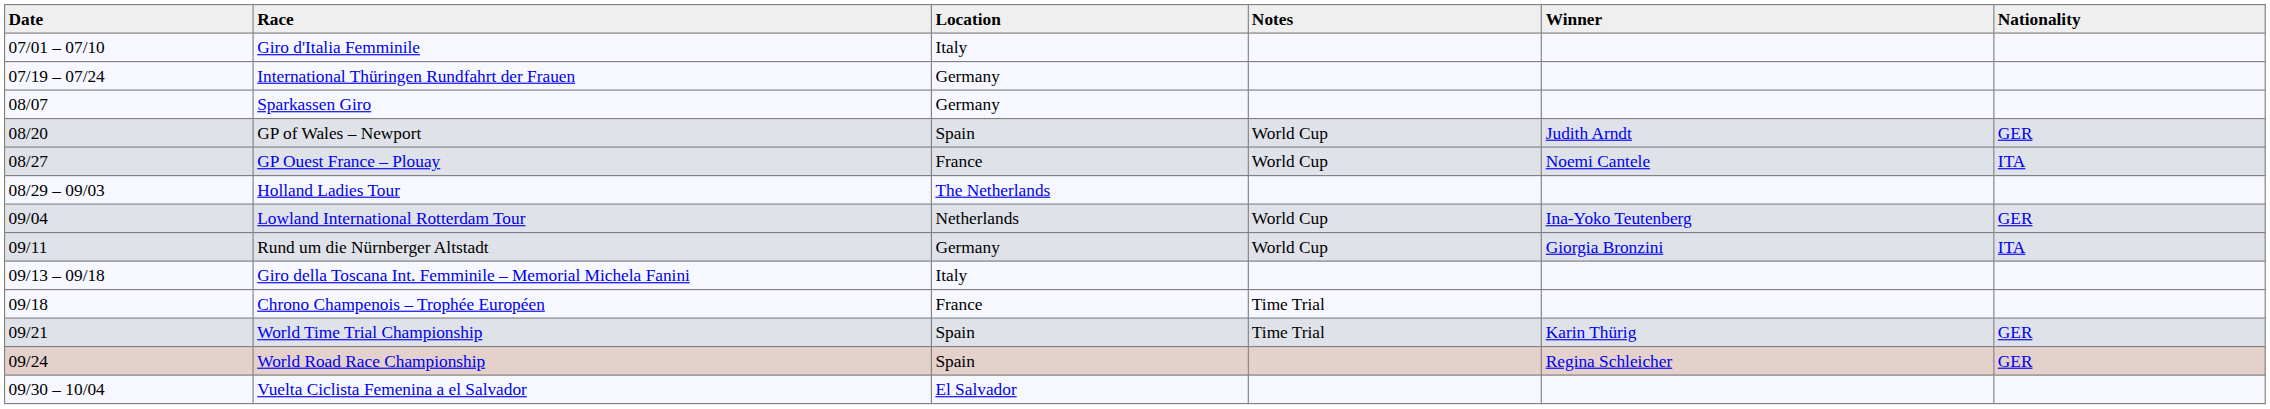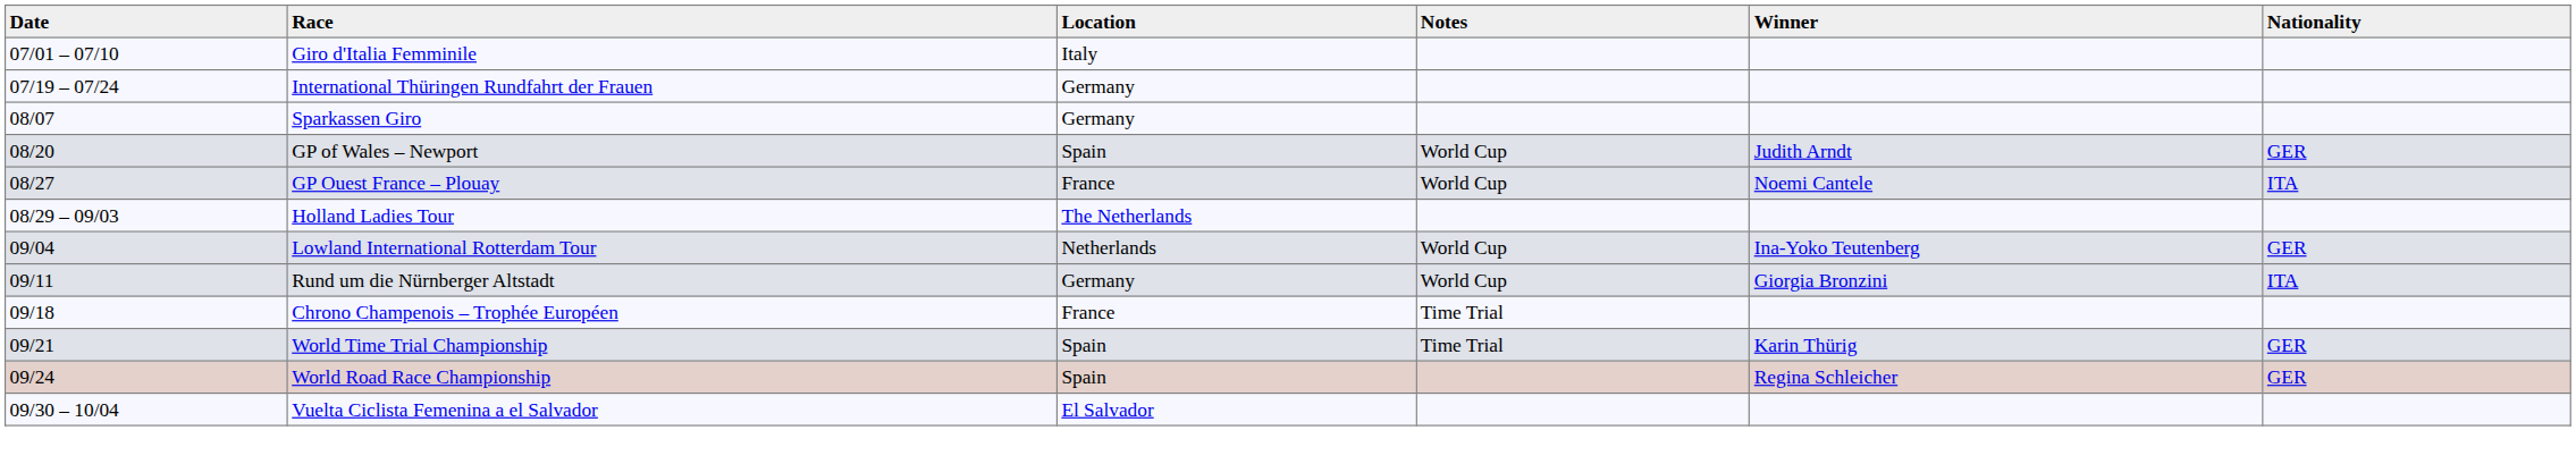- row: 09/13 – 09/18 | Giro della Toscana Int. Femminile – Memorial Michela Fanini | Italy
